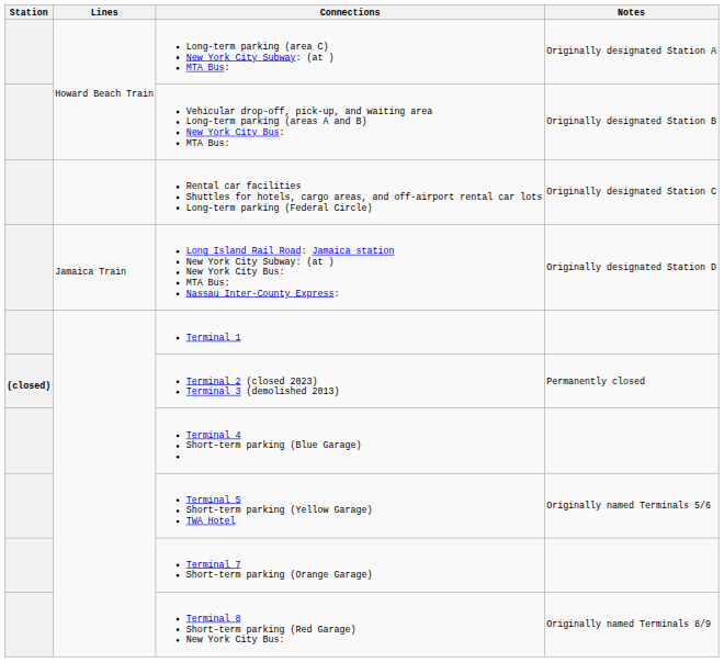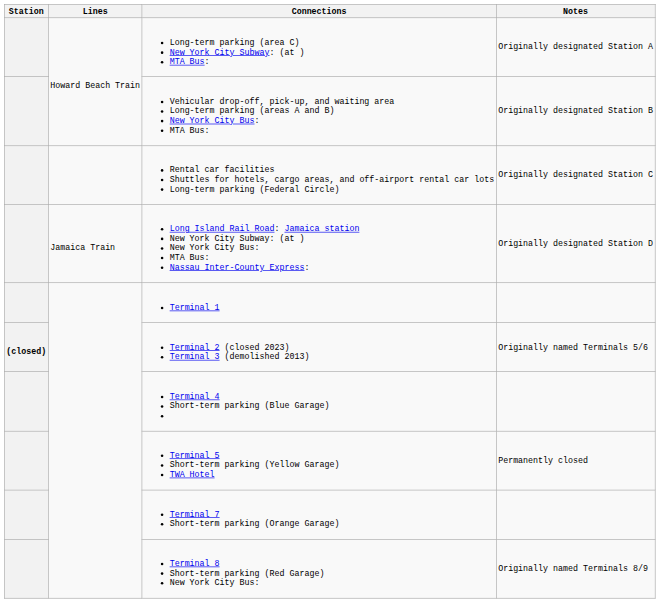Terminal 2 (closed 2023) Terminal 3 (demolished 2013) | Notes: Permanently closed -> Originally named Terminals 5/6
Terminal 5 Short-term parking (Yellow Garage) TWA Hotel | Notes: Originally named Terminals 5/6 -> Permanently closed
